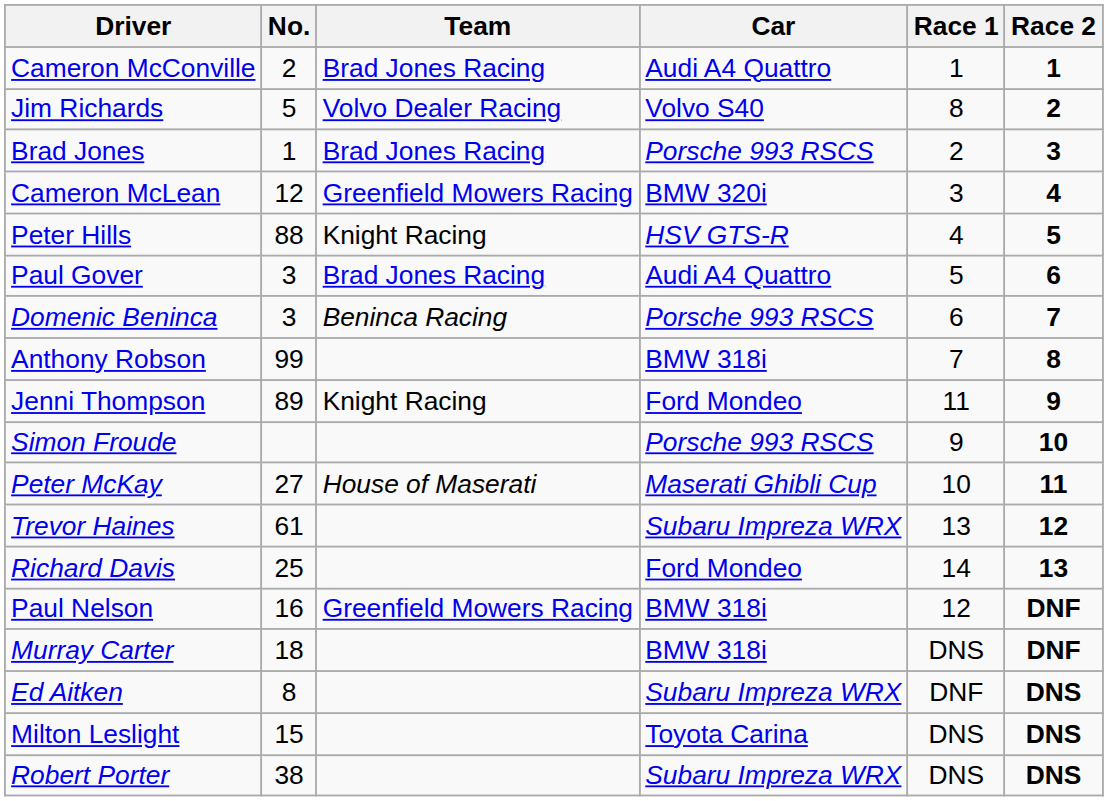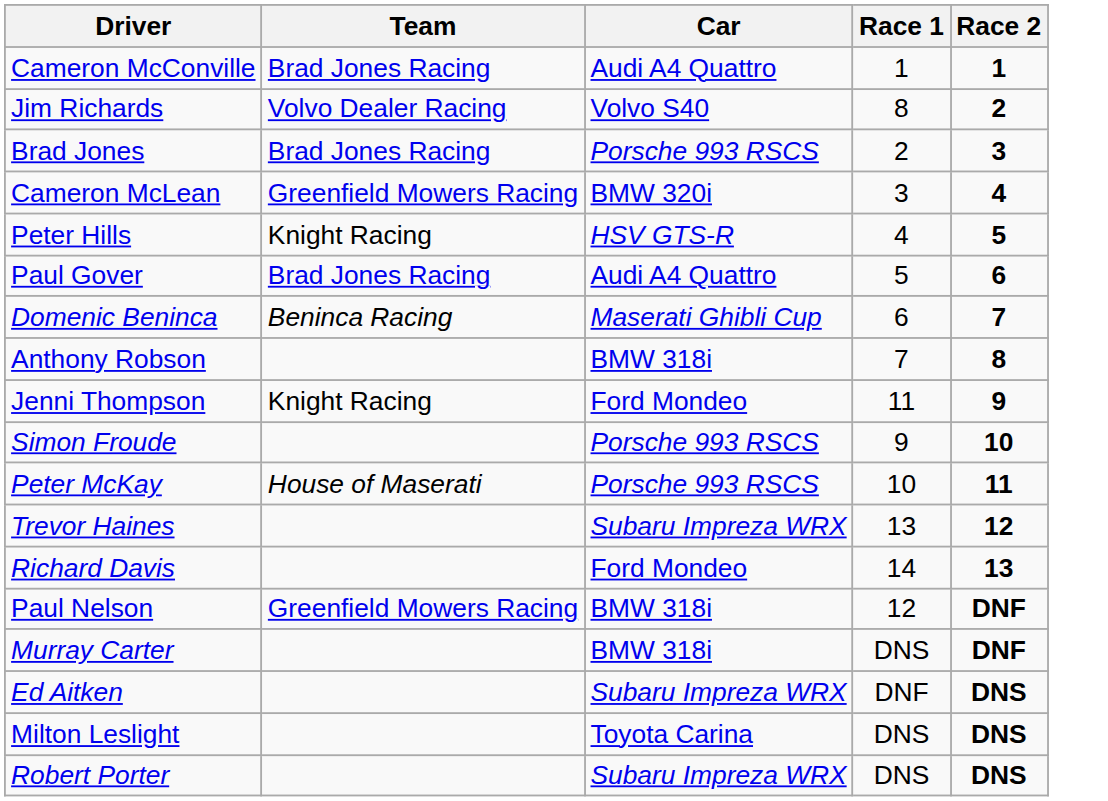- column: No. | 2 | 5 | 1 | 12 | 88 | 3 | 3 | 99 | 89 | 27 | 61 | 25 | 16 | 18 | 8 | 15 | 38
Domenic Beninca | Car: Porsche 993 RSCS -> Maserati Ghibli Cup
Peter McKay | Car: Maserati Ghibli Cup -> Porsche 993 RSCS
